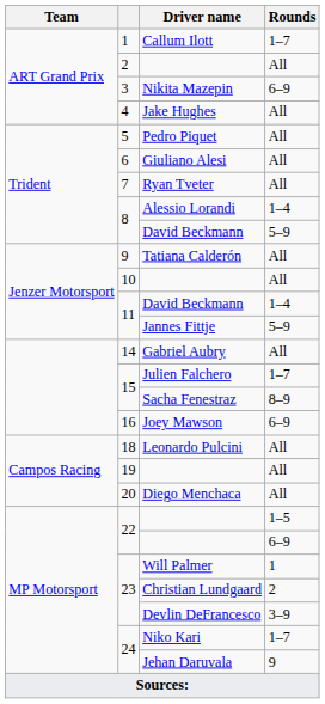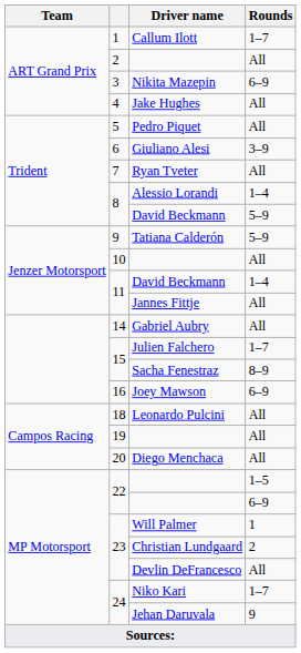Giuliano Alesi | Rounds: All -> 3–9
Tatiana Calderón | Rounds: All -> 5–9
Jannes Fittje | Rounds: 5–9 -> All
Devlin DeFrancesco | Rounds: 3–9 -> All
